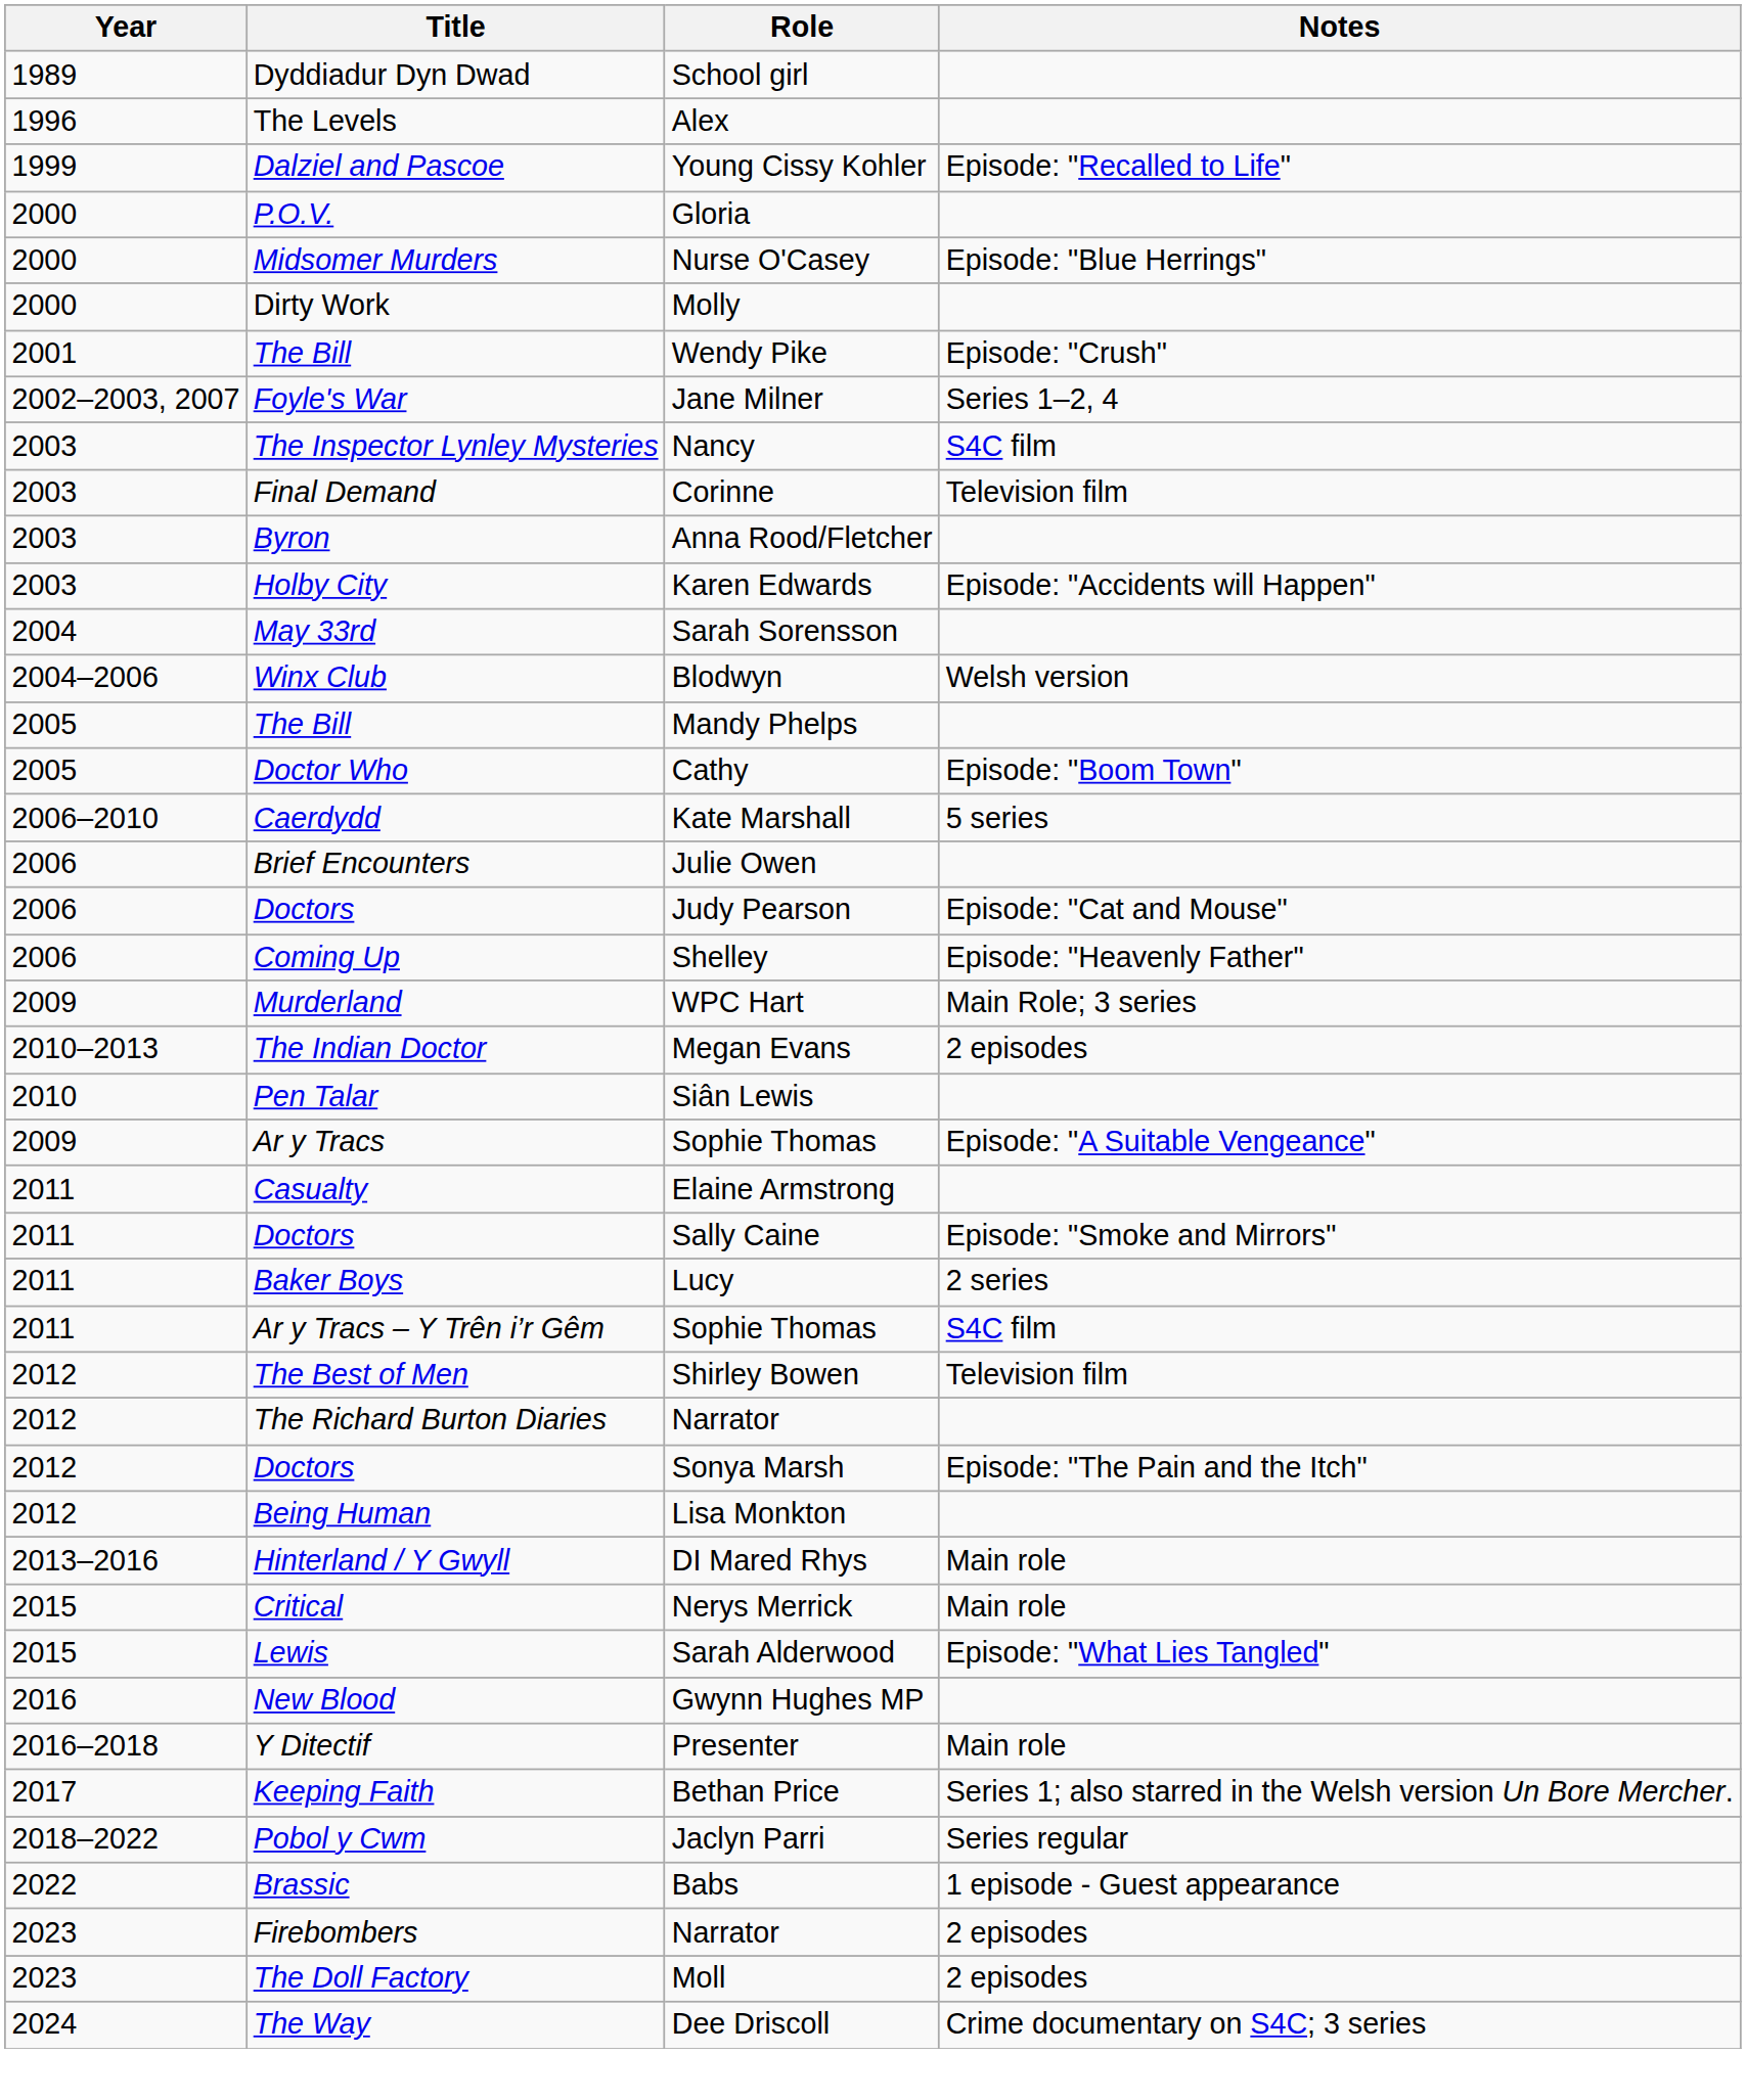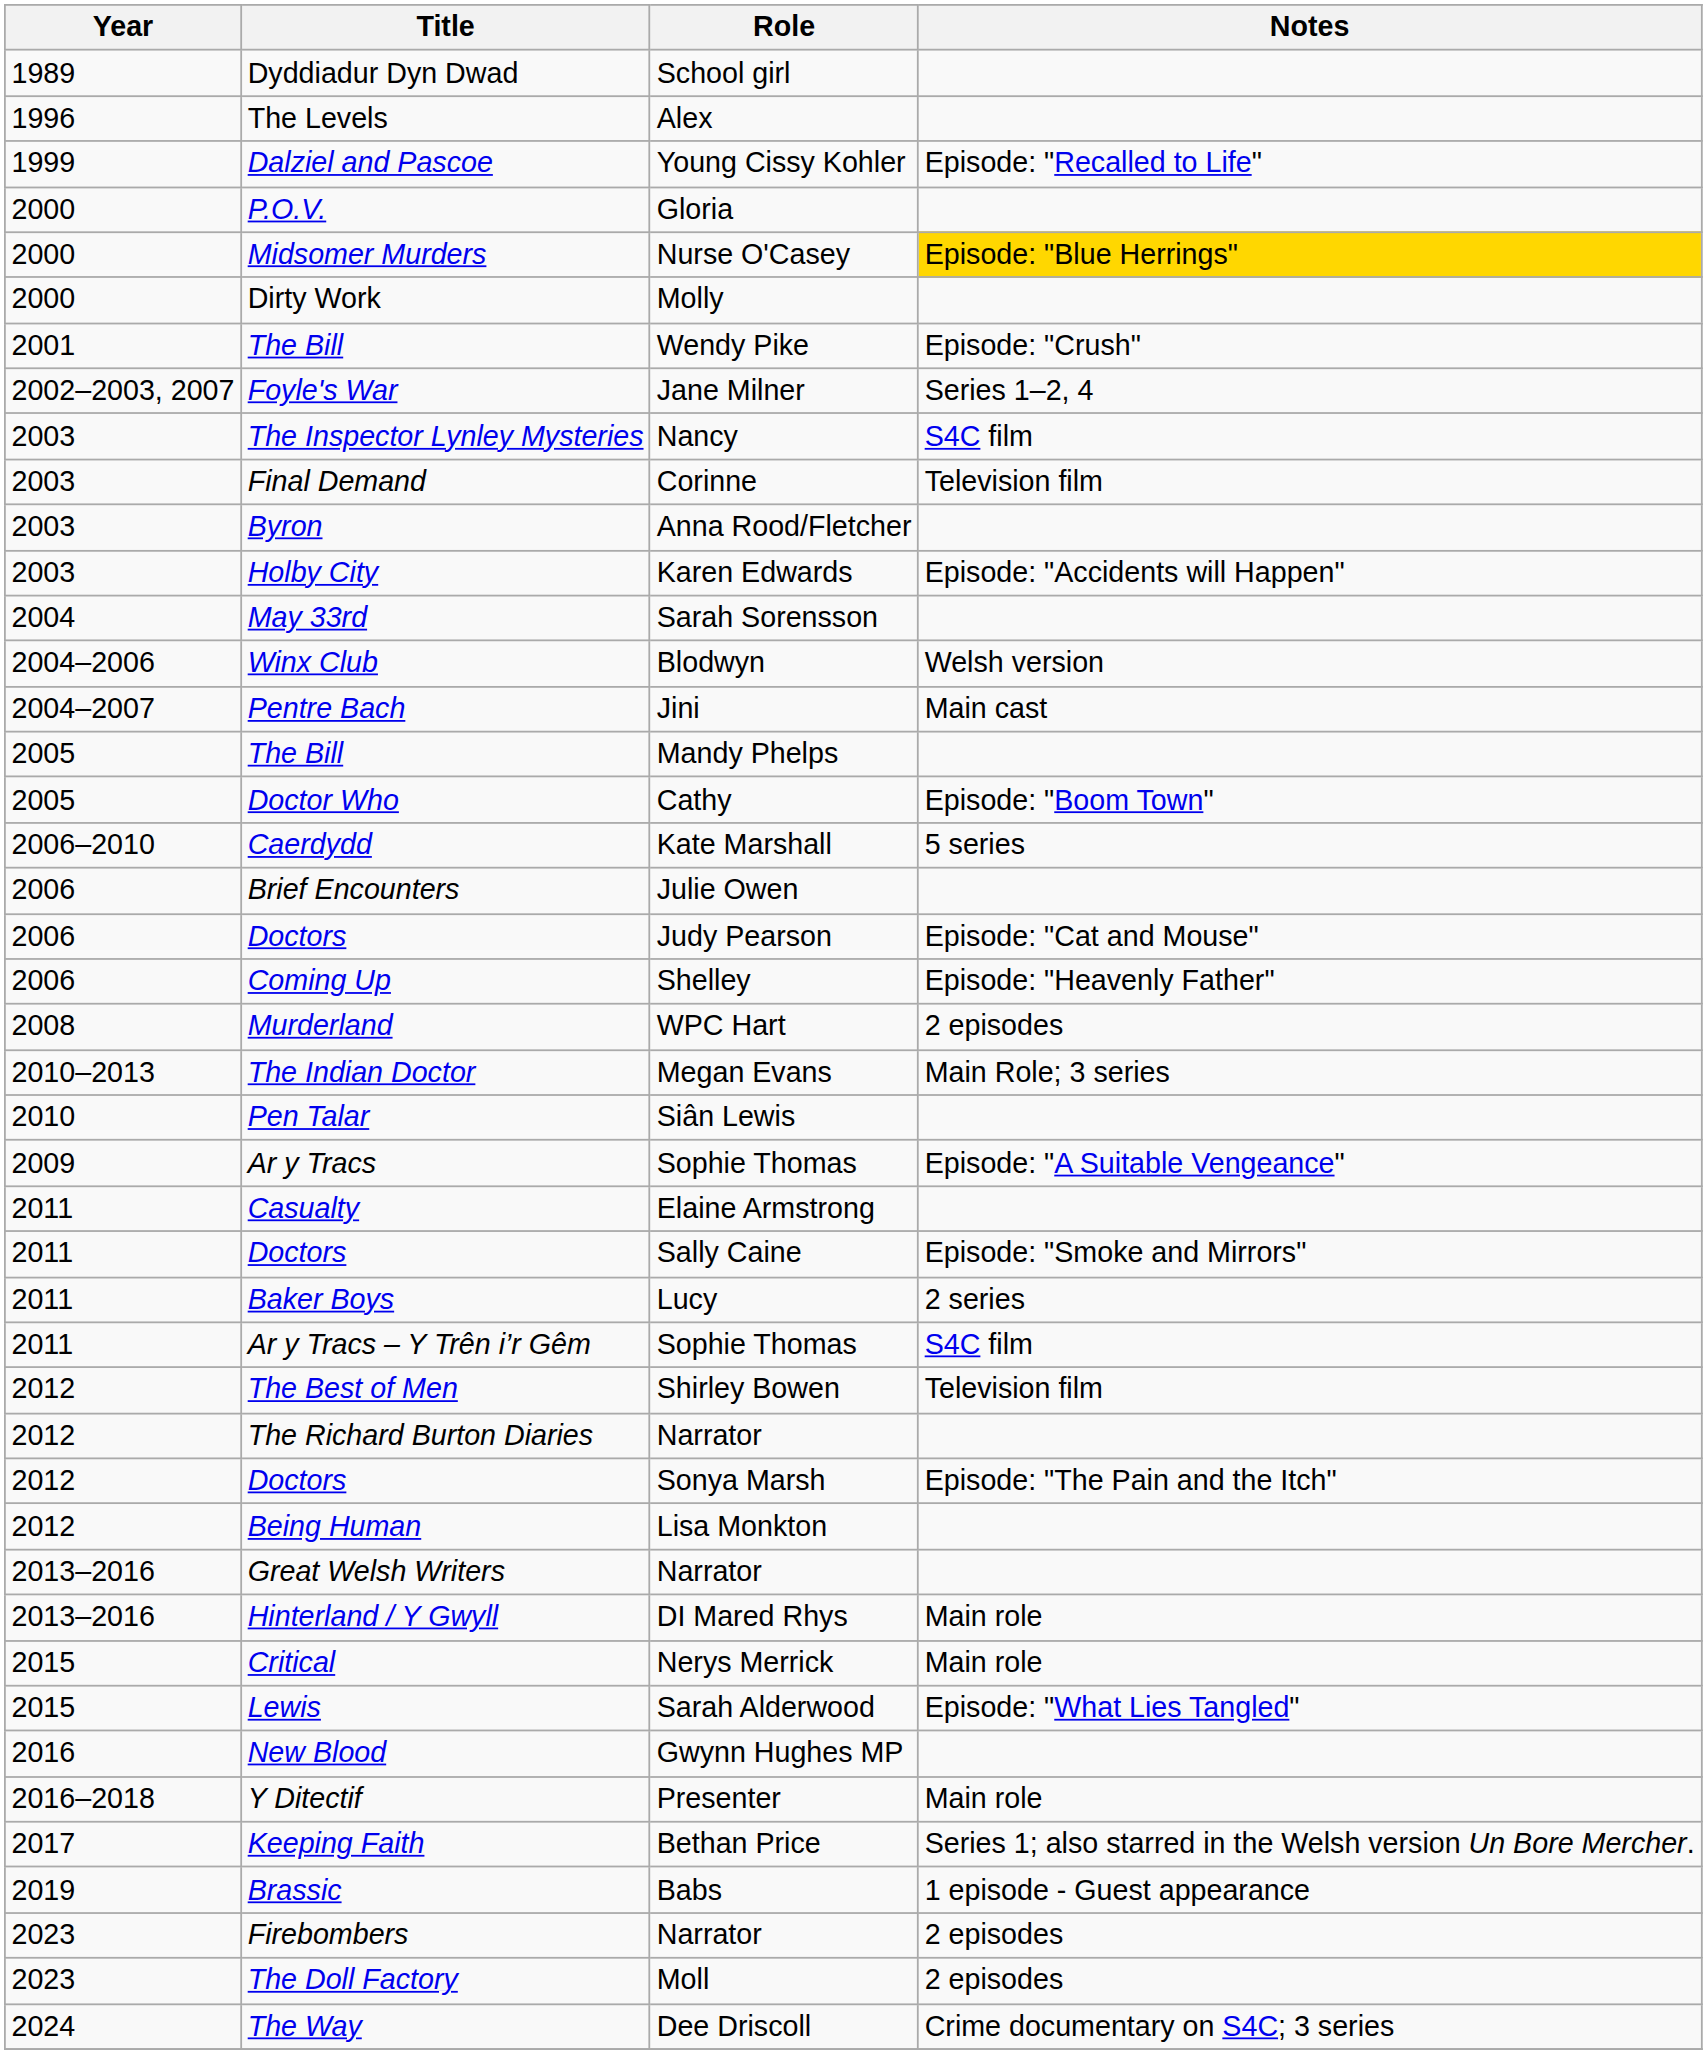Midsomer Murders | Notes: no background -> gold background
+ row: 2004–2007 | Pentre Bach | Jini | Main cast
Murderland | Year: 2009 -> 2008
Murderland | Notes: Main Role; 3 series -> 2 episodes
The Indian Doctor | Notes: 2 episodes -> Main Role; 3 series
+ row: 2013–2016 | Great Welsh Writers | Narrator
- row: 2018–2022 | Pobol y Cwm | Jaclyn Parri | Series regular
Brassic | Year: 2022 -> 2019
